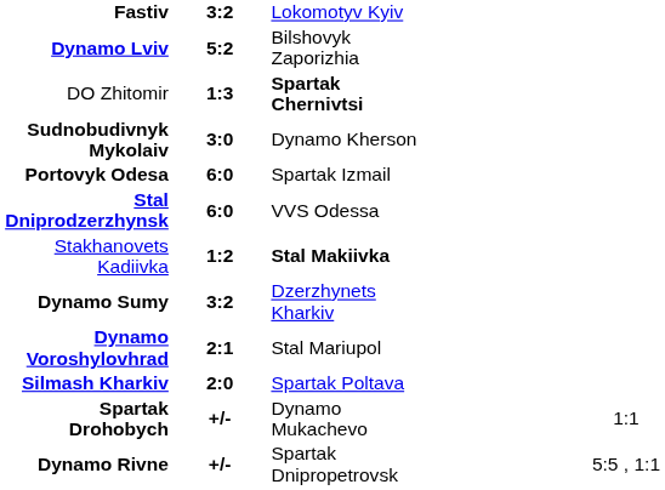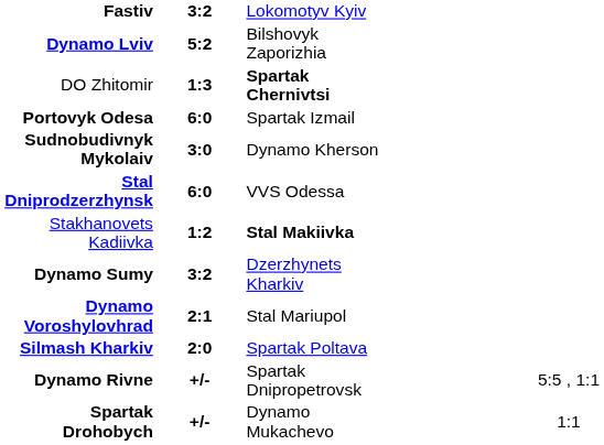rows swapped: Portovyk Odesa <-> Sudnobudivnyk Mykolaiv
rows swapped: Dynamo Rivne <-> Spartak Drohobych
